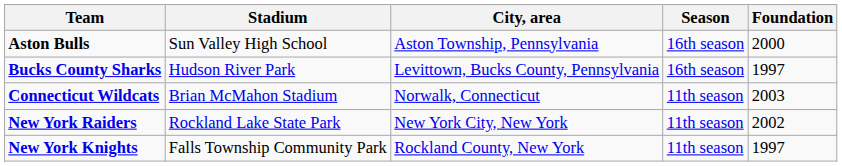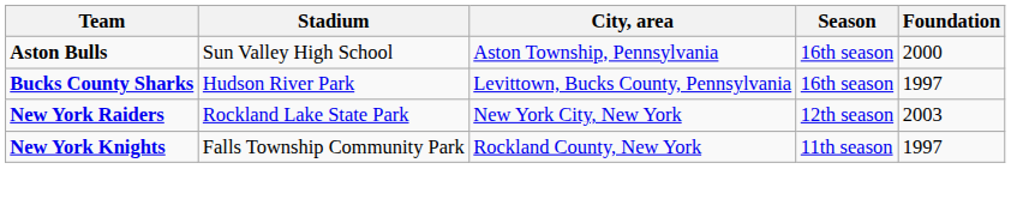- row: Connecticut Wildcats | Brian McMahon Stadium | Norwalk, Connecticut | 11th season | 2003
New York Raiders | Season: 11th season -> 12th season
New York Raiders | Foundation: 2002 -> 2003
